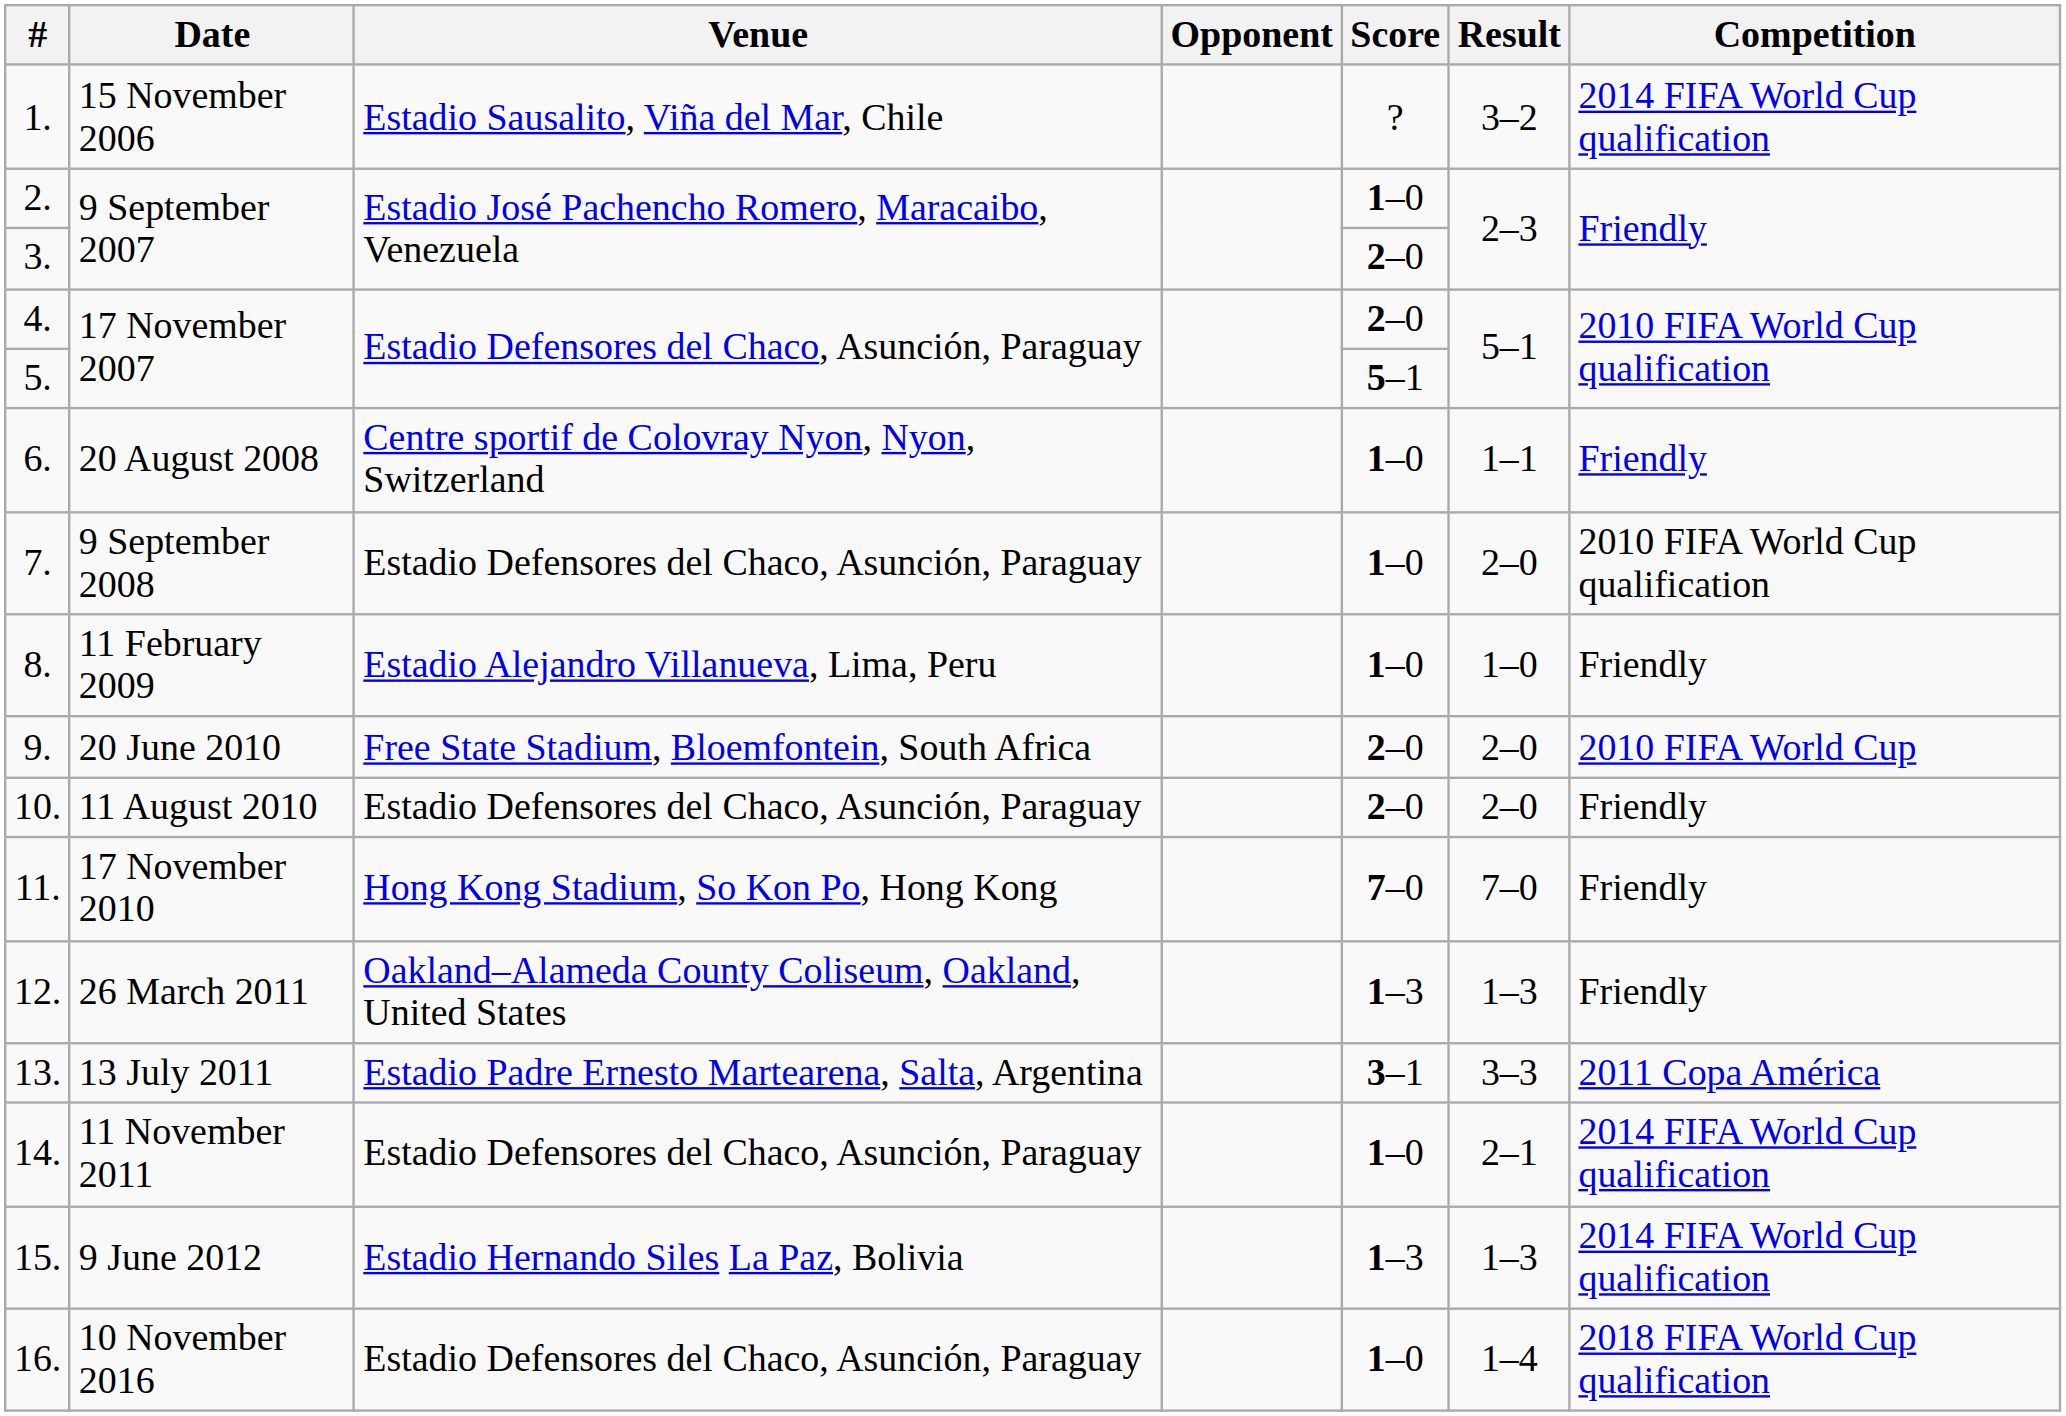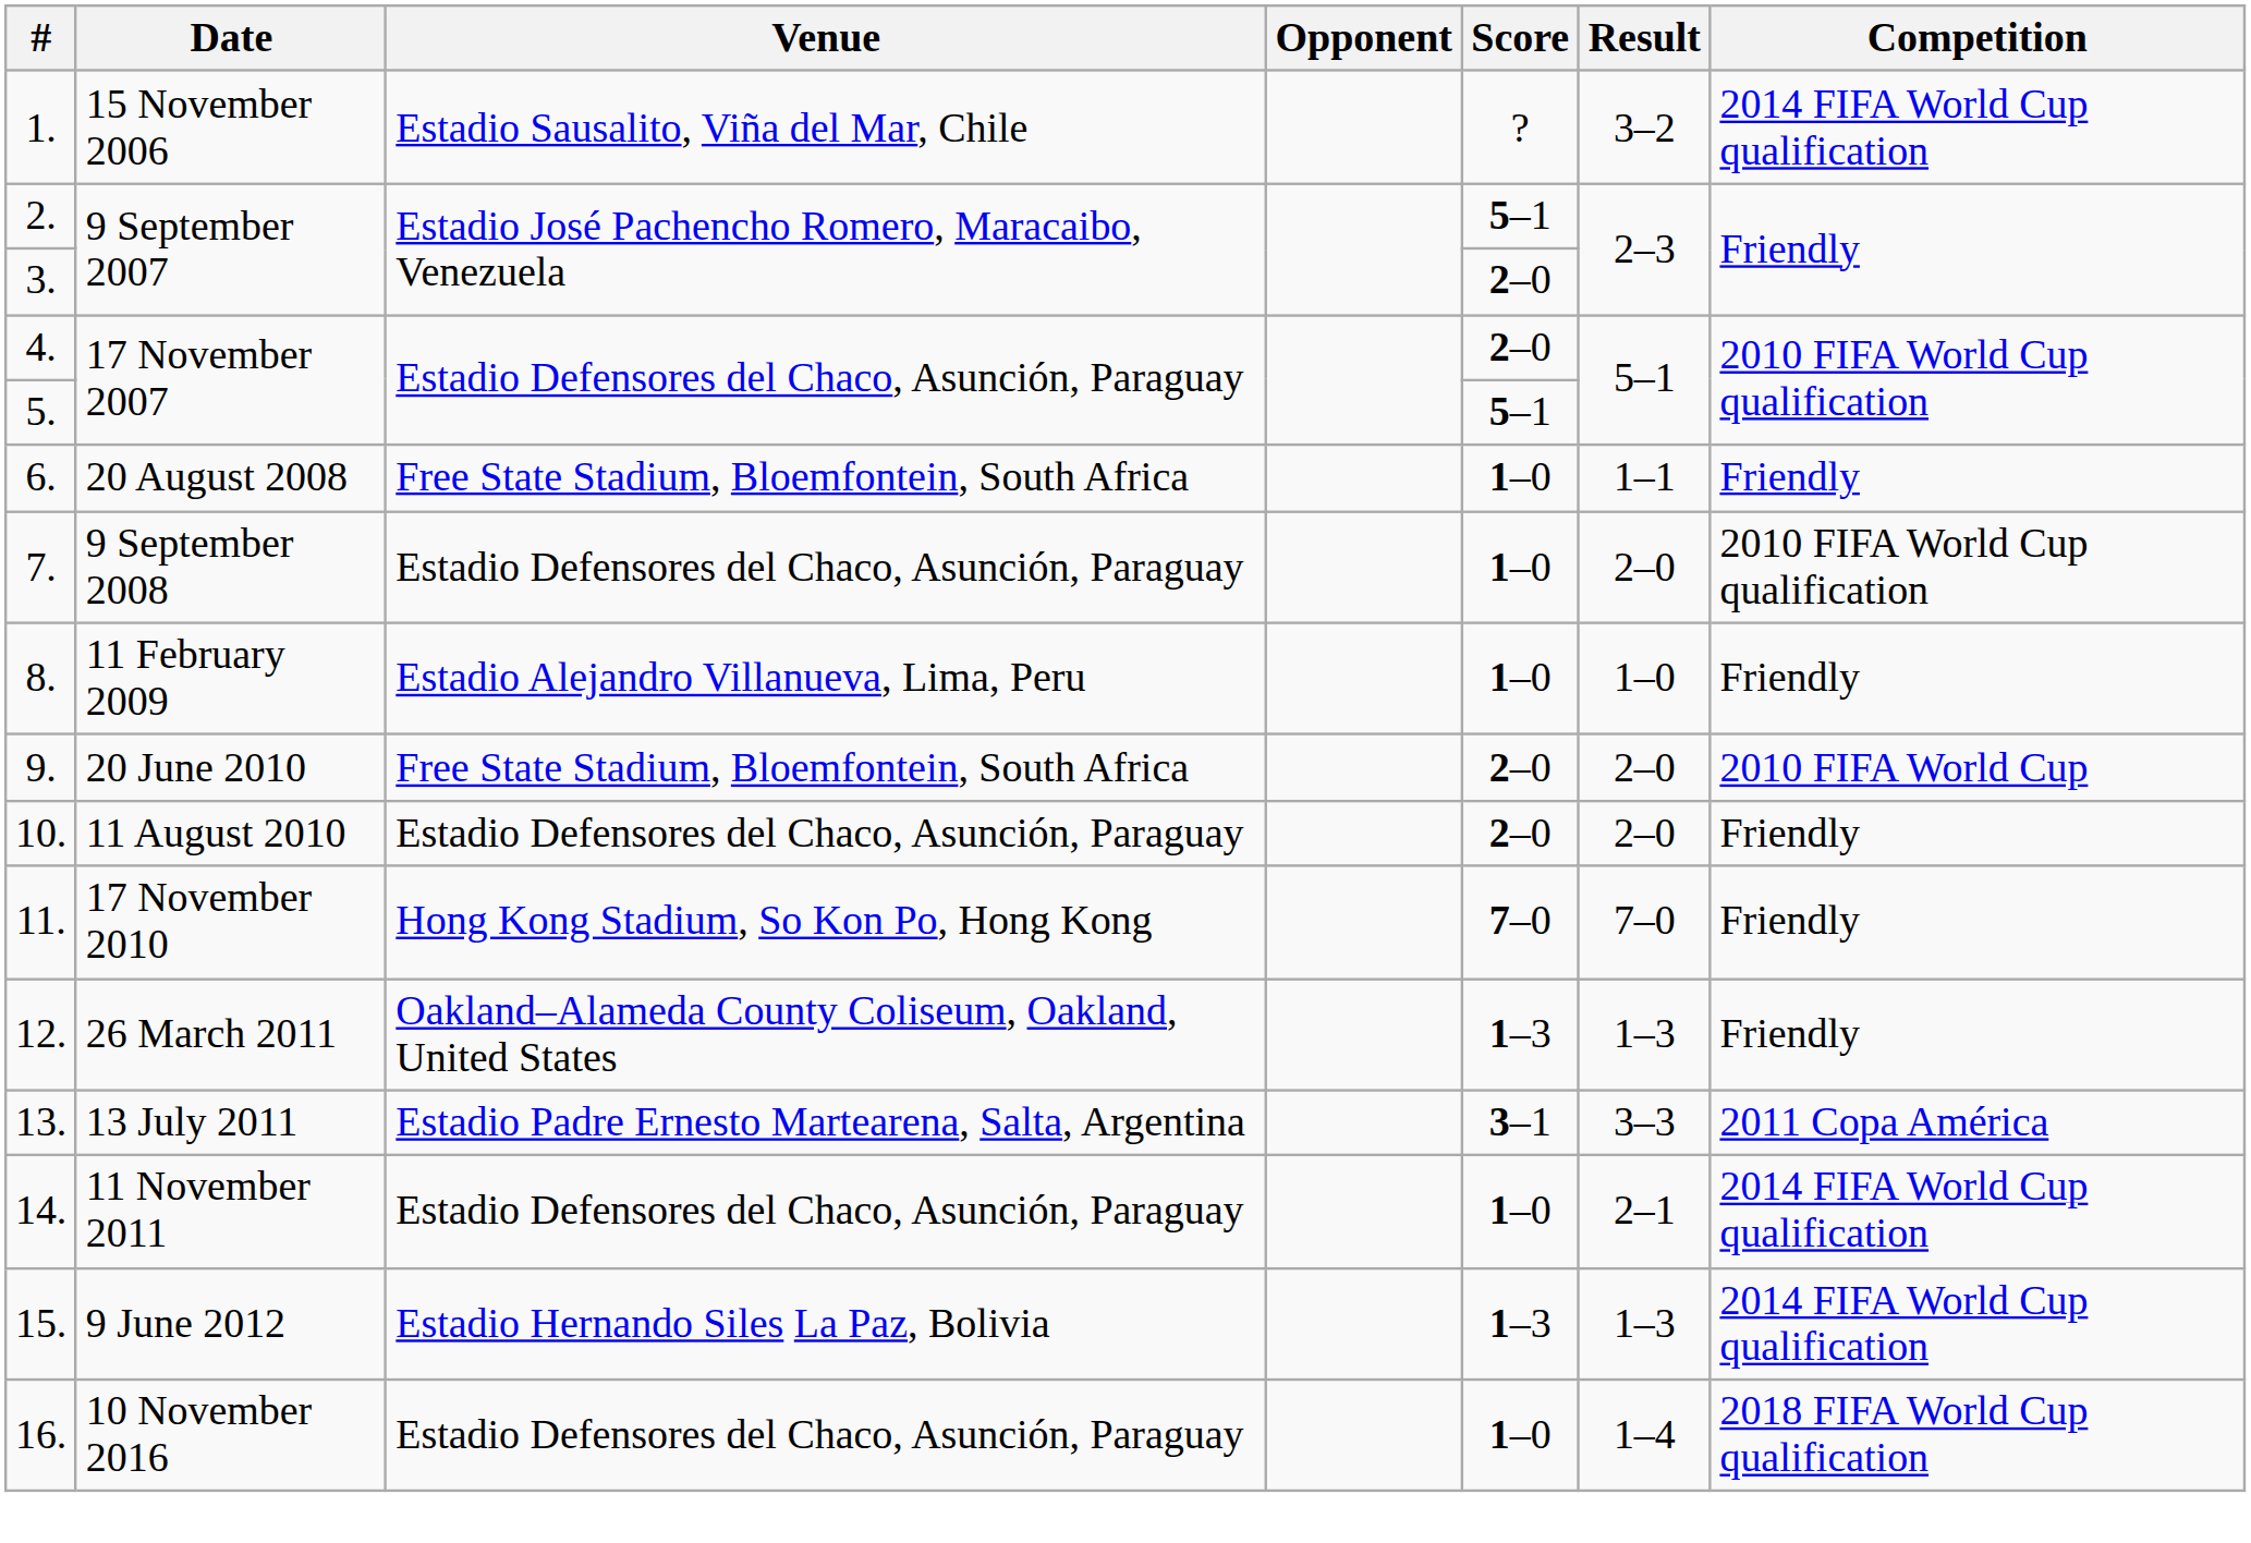2. | Score: 1–0 -> 5–1
6. | Venue: Centre sportif de Colovray Nyon, Nyon, Switzerland -> Free State Stadium, Bloemfontein, South Africa
